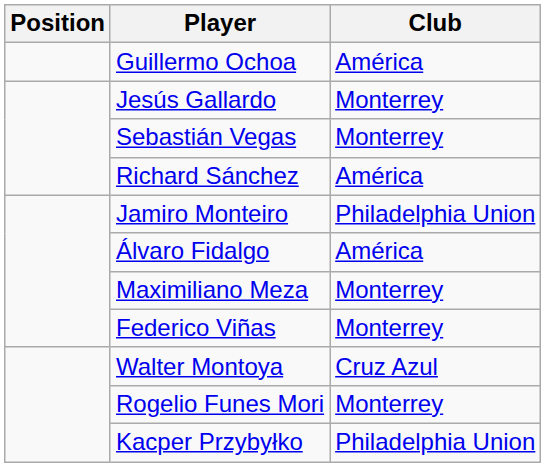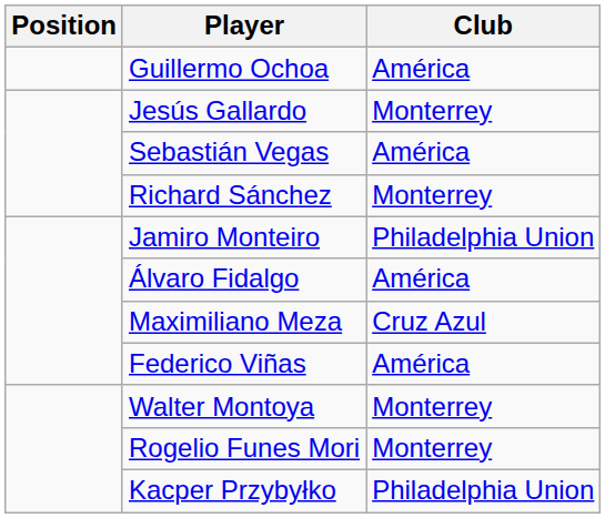Sebastián Vegas | Club: Monterrey -> América
Richard Sánchez | Club: América -> Monterrey
Maximiliano Meza | Club: Monterrey -> Cruz Azul
Federico Viñas | Club: Monterrey -> América
Walter Montoya | Club: Cruz Azul -> Monterrey
